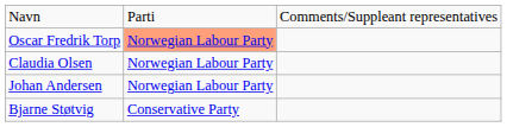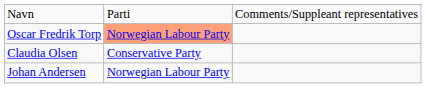Claudia Olsen | column 2: Norwegian Labour Party -> Conservative Party
- row: Bjarne Støtvig | Conservative Party
